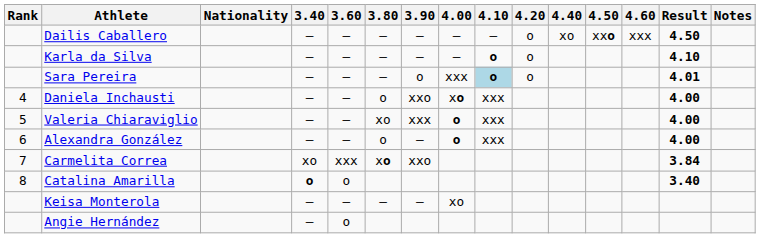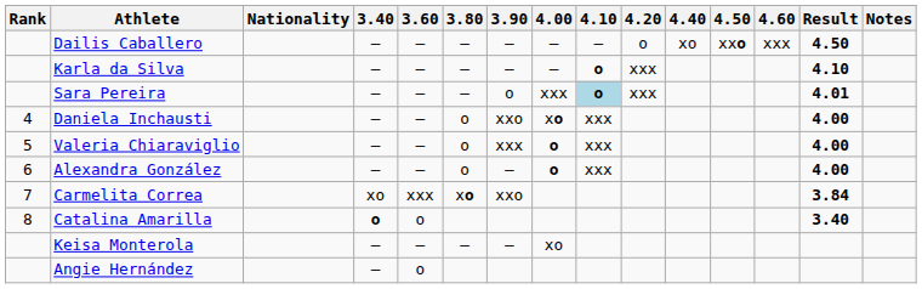Karla da Silva | 4.20: o -> xxx
Sara Pereira | 4.20: o -> xxx
Valeria Chiaraviglio | 3.80: xo -> o
